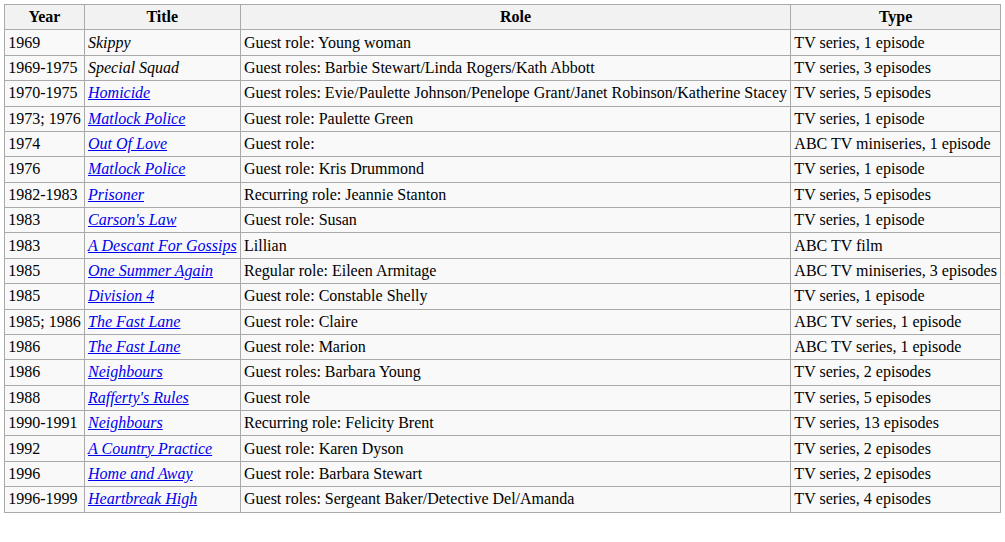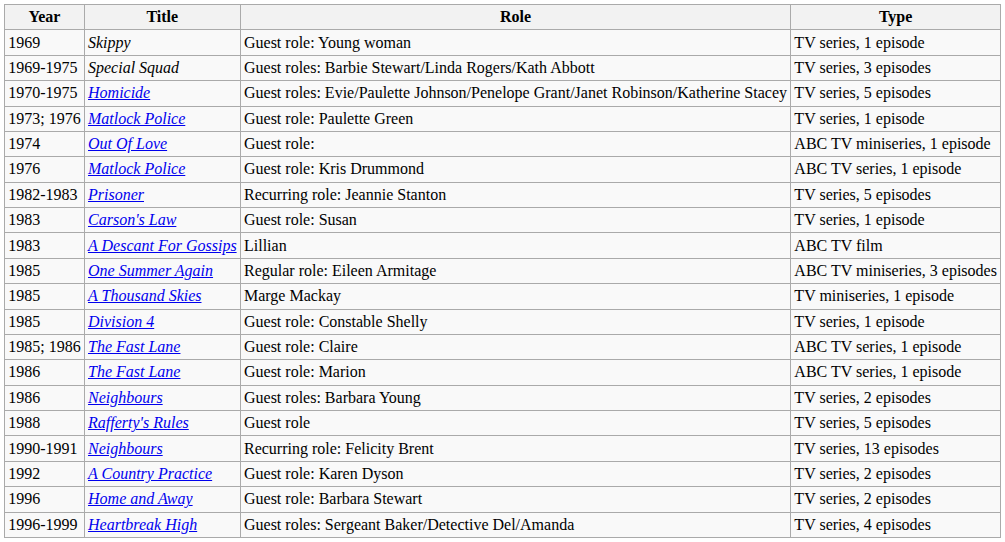Guest role: Kris Drummond | Type: TV series, 1 episode -> ABC TV series, 1 episode
+ row: 1985 | A Thousand Skies | Marge Mackay | TV miniseries, 1 episode
